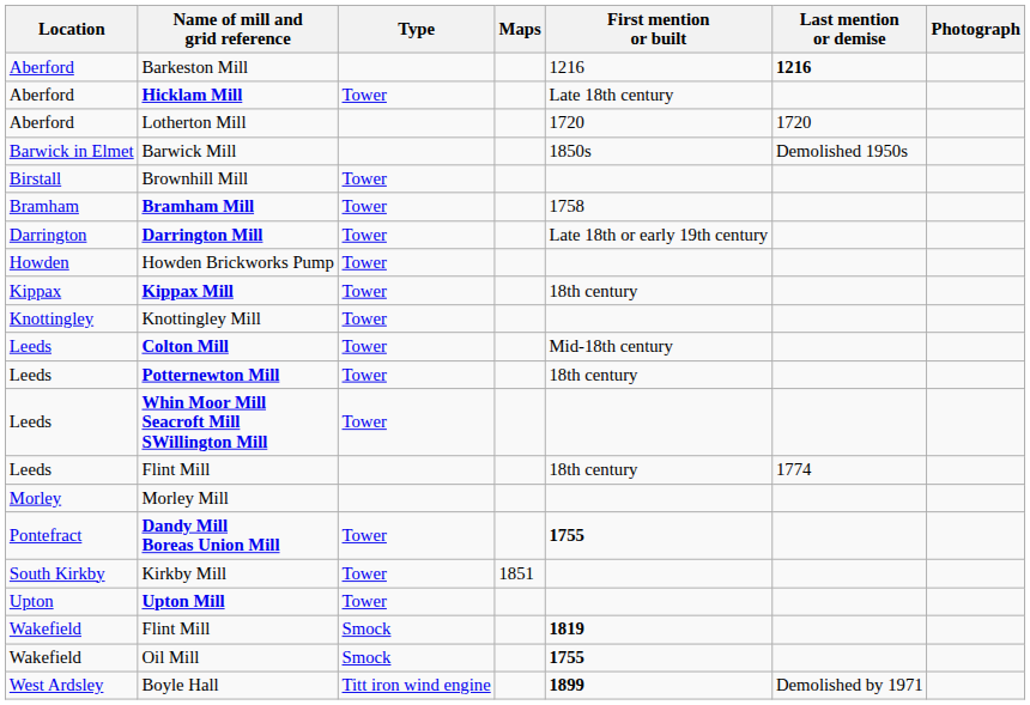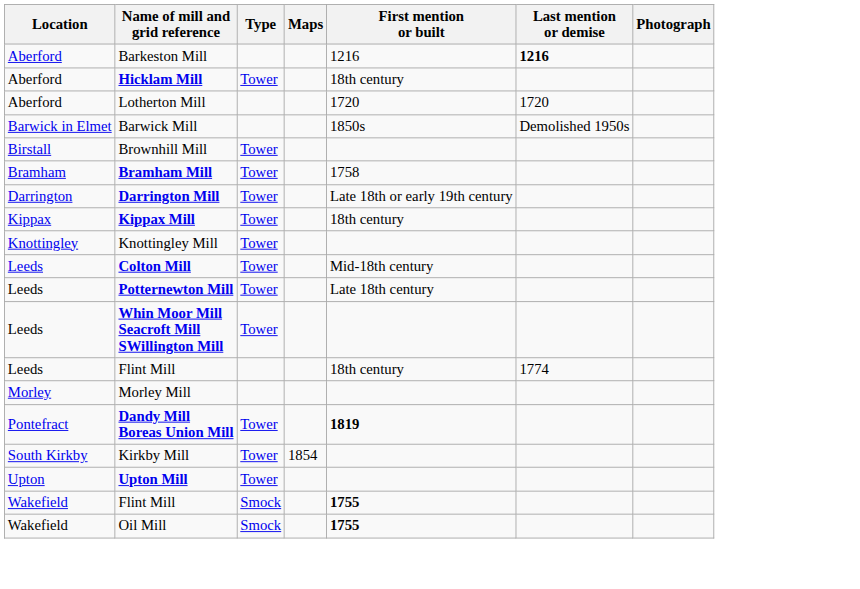Hicklam Mill | First mention or built: Late 18th century -> 18th century
- row: Howden | Howden Brickworks Pump | Tower
Potternewton Mill | First mention or built: 18th century -> Late 18th century
Dandy Mill Boreas Union Mill | First mention or built: 1755 -> 1819
Kirkby Mill | Maps: 1851 -> 1854
Wakefield / Flint Mill | First mention or built: 1819 -> 1755
- row: West Ardsley | Boyle Hall | Titt iron wind engine | 1899 | Demolished by 1971
